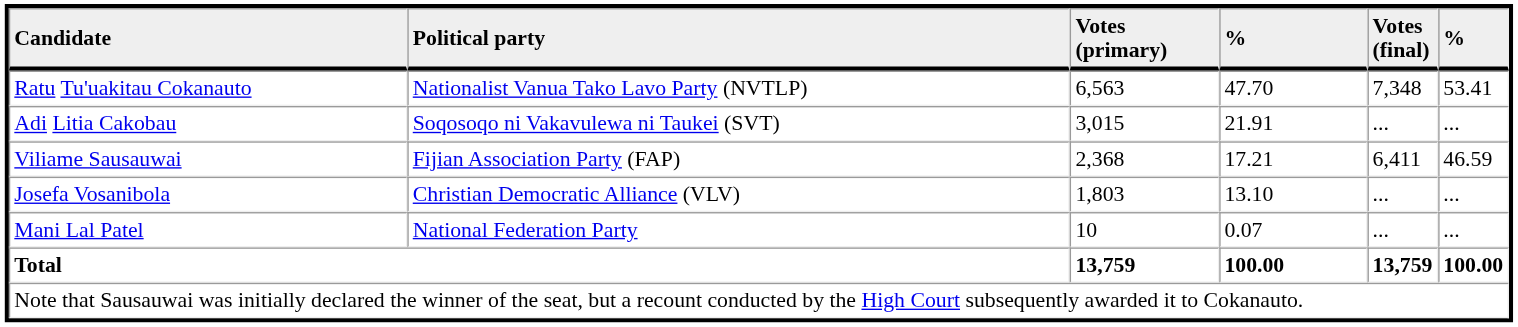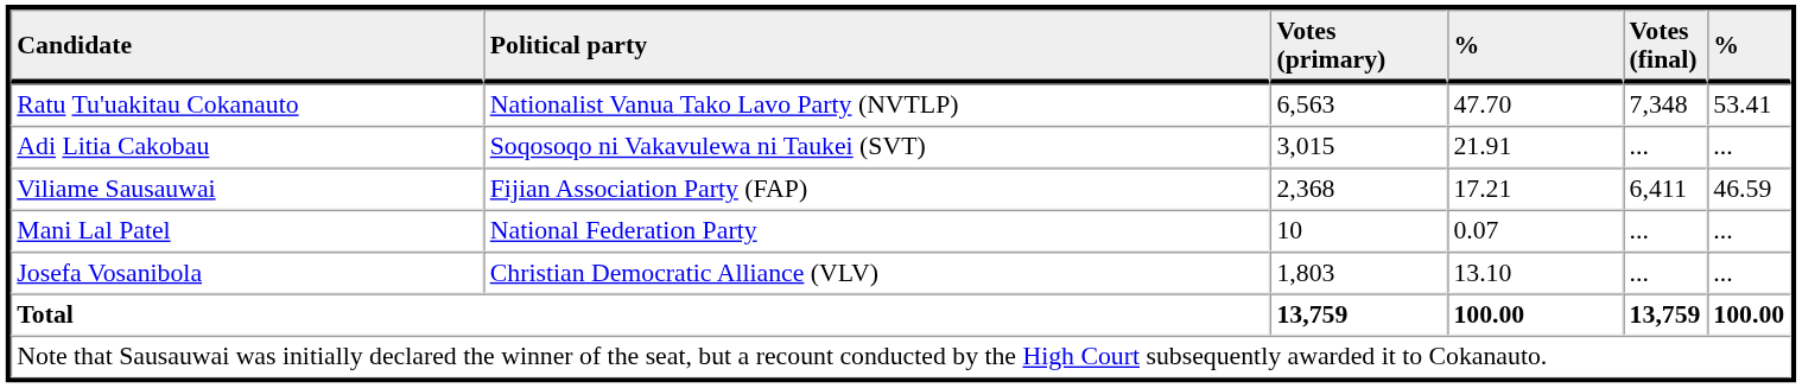rows swapped: Josefa Vosanibola <-> Mani Lal Patel
